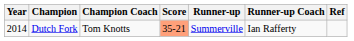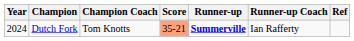Dutch Fork | Year: 2014 -> 2024
Dutch Fork | Runner-up: normal -> bold
